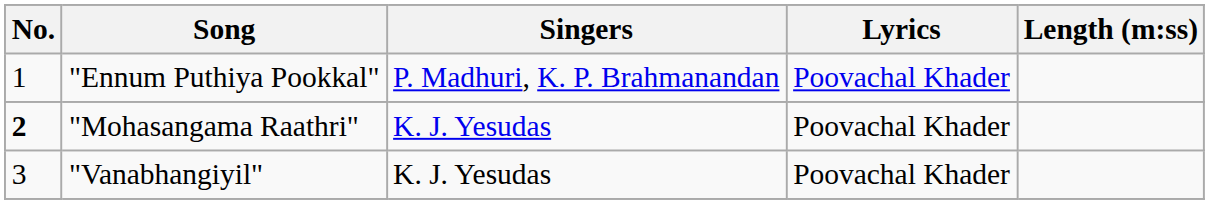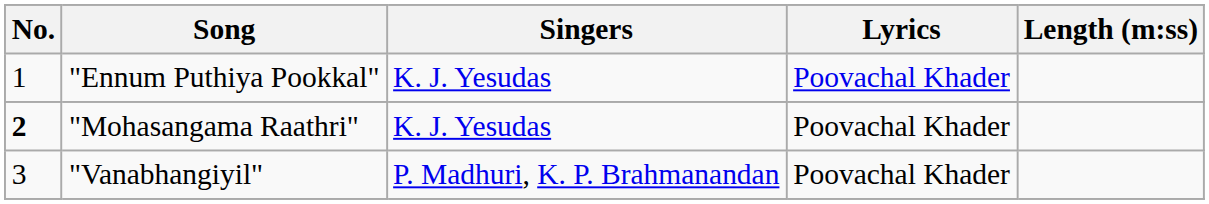"Ennum Puthiya Pookkal" | Singers: P. Madhuri, K. P. Brahmanandan -> K. J. Yesudas
"Vanabhangiyil" | Singers: K. J. Yesudas -> P. Madhuri, K. P. Brahmanandan
